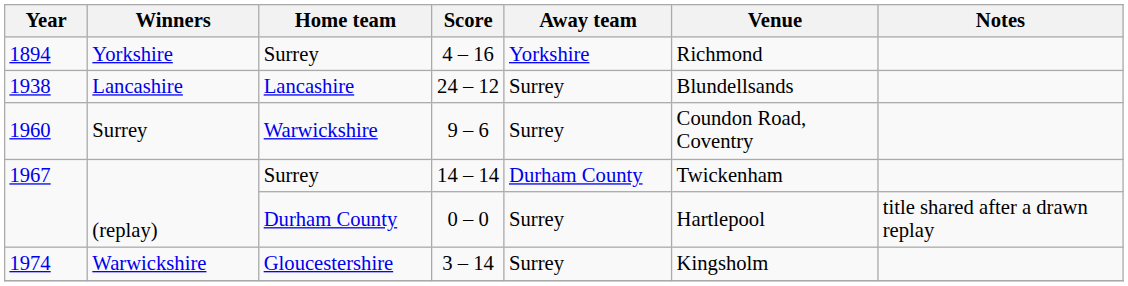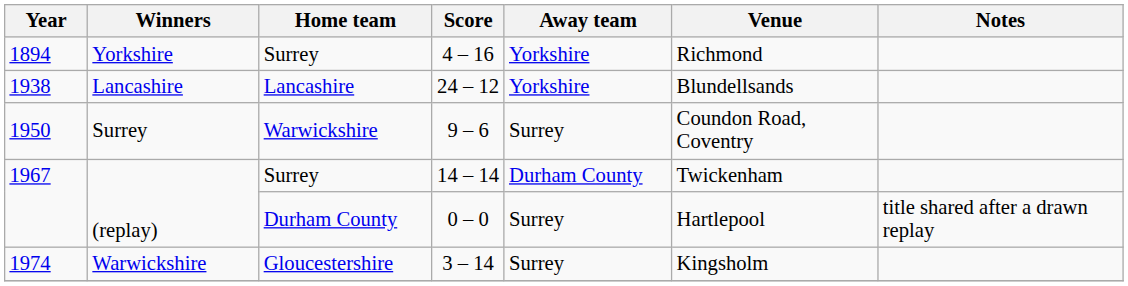24 – 12 | Away team: Surrey -> Yorkshire
9 – 6 | Year: 1960 -> 1950
